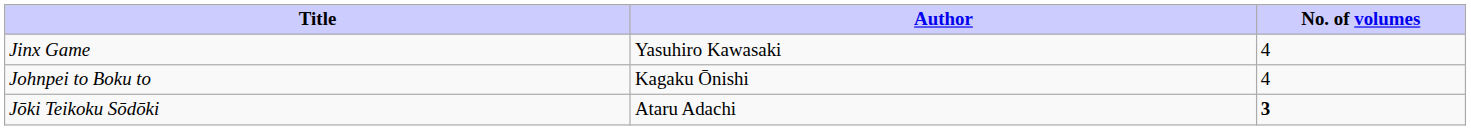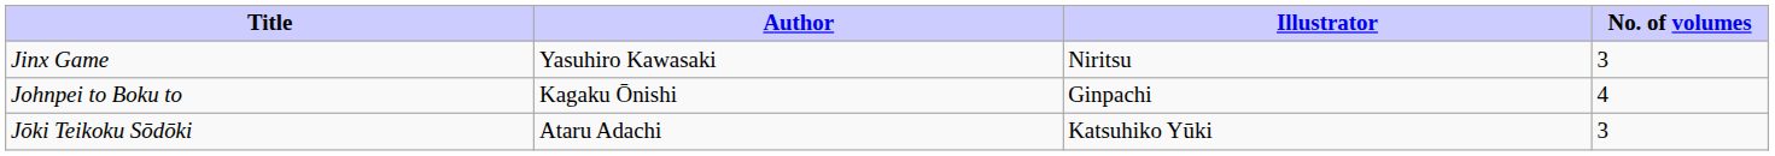+ column: Illustrator | Niritsu | Ginpachi | Katsuhiko Yūki
Jinx Game | No. of volumes: 4 -> 3
Jōki Teikoku Sōdōki | No. of volumes: bold -> normal
